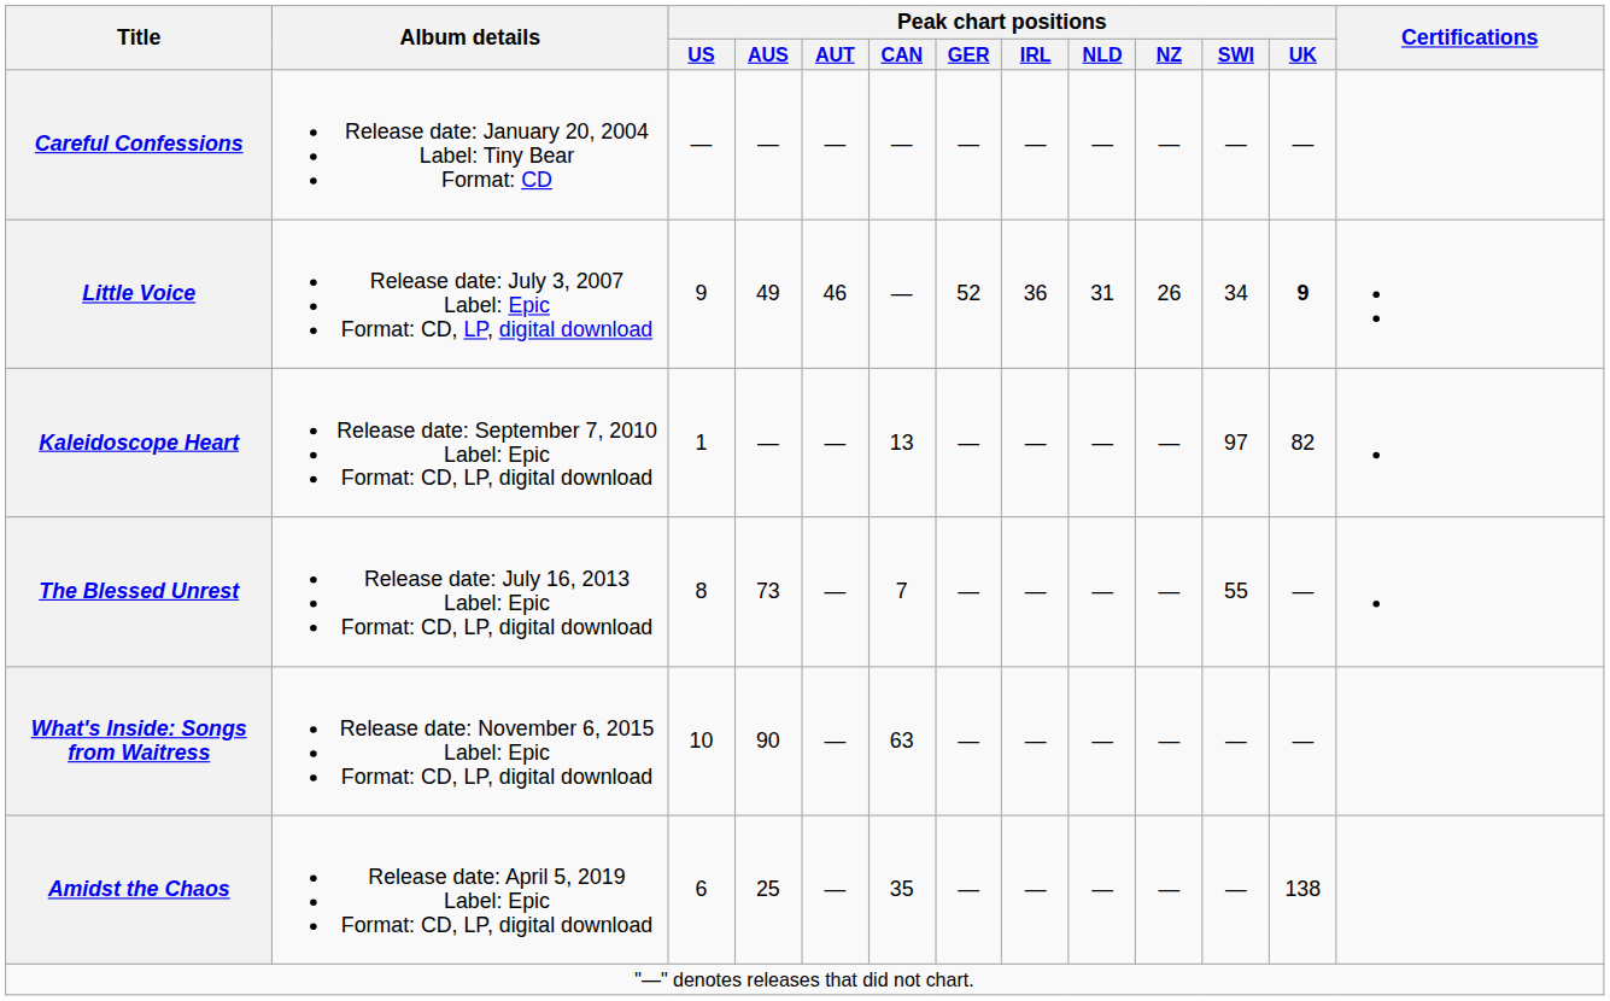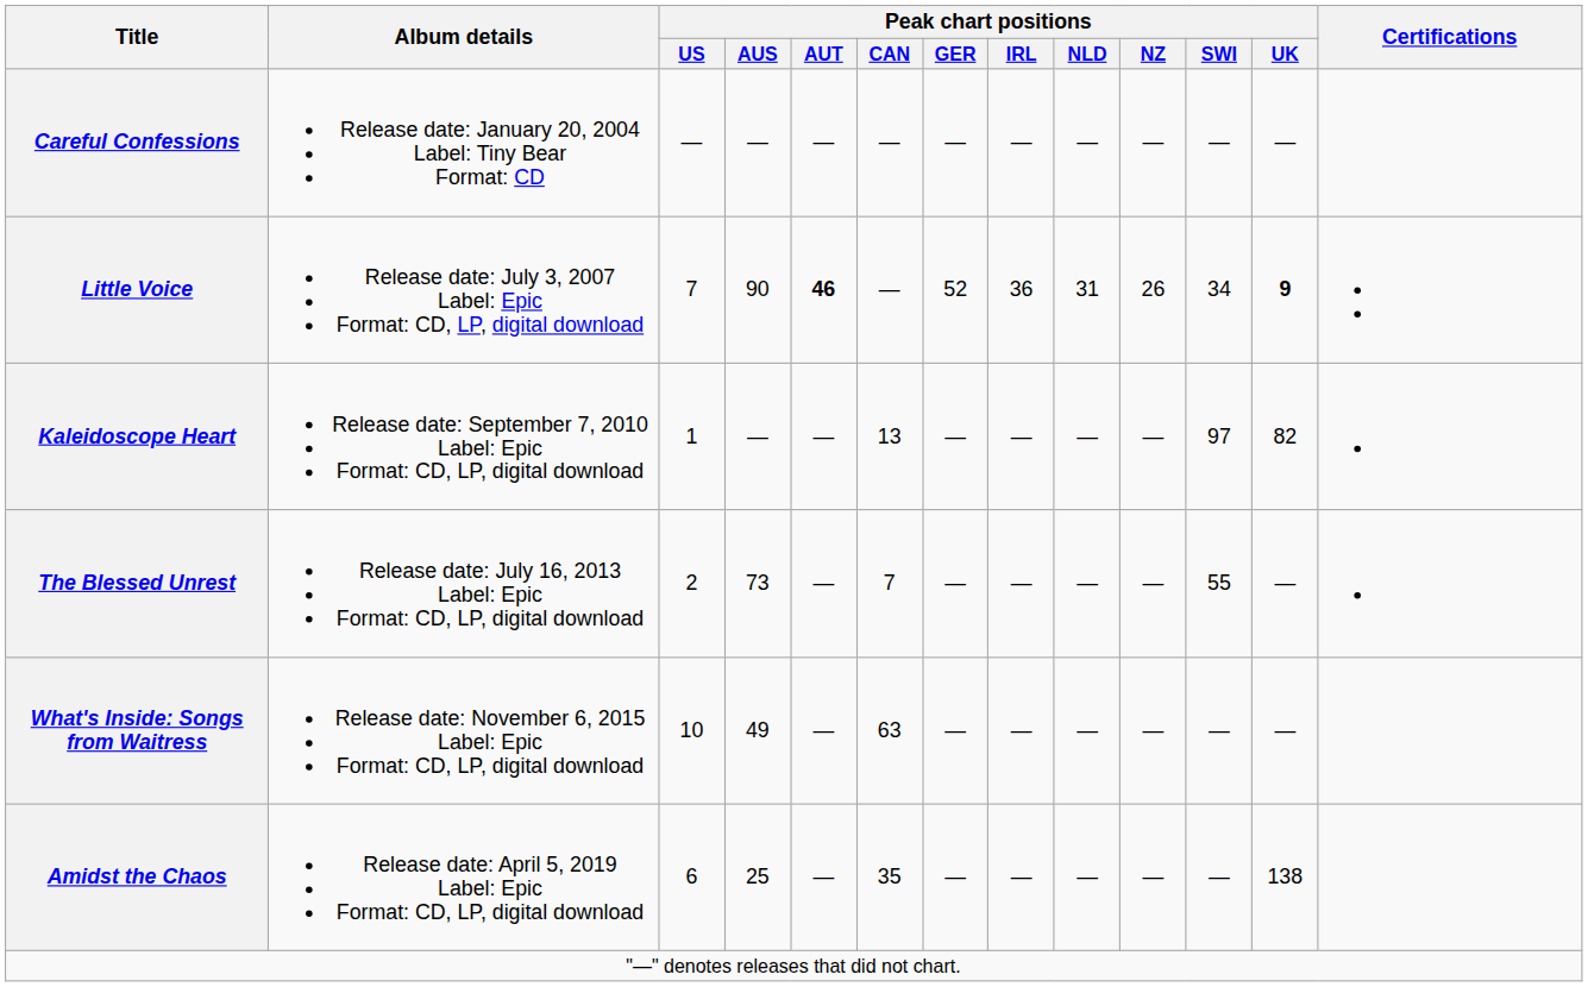Little Voice | Peak chart positions / US: 9 -> 7
Little Voice | Peak chart positions / AUS: 49 -> 90
Little Voice | Peak chart positions / AUT: normal -> bold
The Blessed Unrest | Peak chart positions / US: 8 -> 2
What's Inside: Songs from Waitress | Peak chart positions / AUS: 90 -> 49
